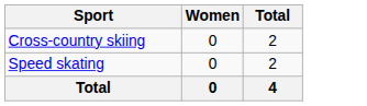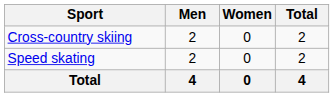+ column: Men | 2 | 2 | 4
